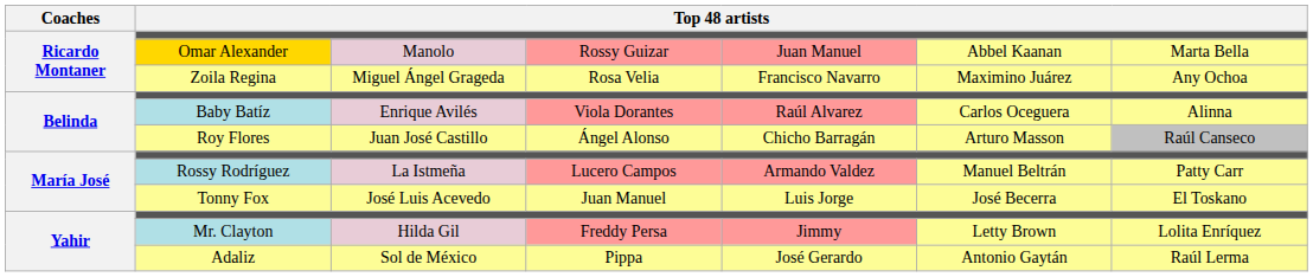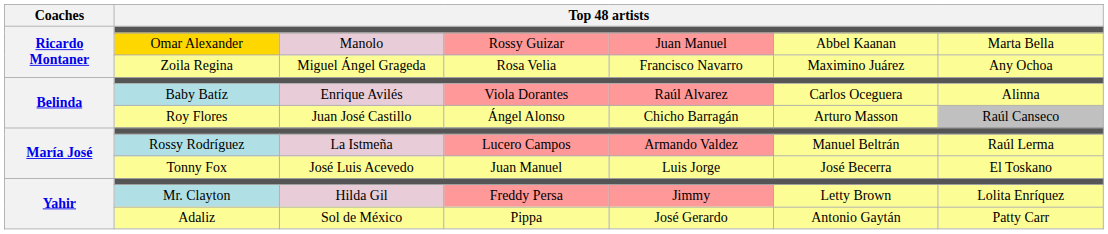Rossy Rodríguez | column 7: Patty Carr -> Raúl Lerma
Adaliz | column 7: Raúl Lerma -> Patty Carr
